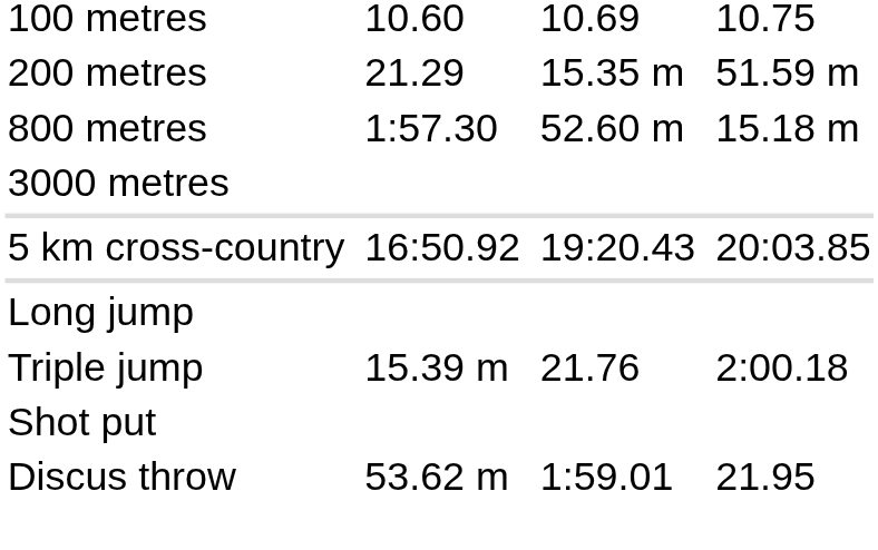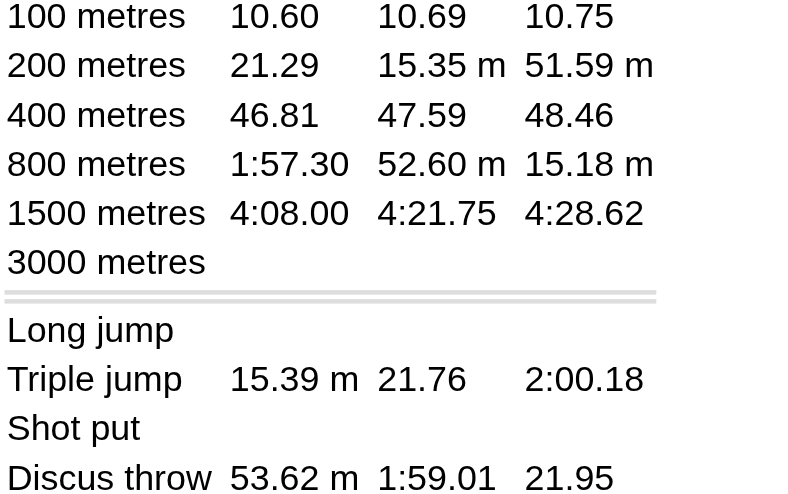+ row: 400 metres | 46.81 | 47.59 | 48.46
+ row: 1500 metres | 4:08.00 | 4:21.75 | 4:28.62
- row: 5 km cross-country | 16:50.92 | 19:20.43 | 20:03.85
